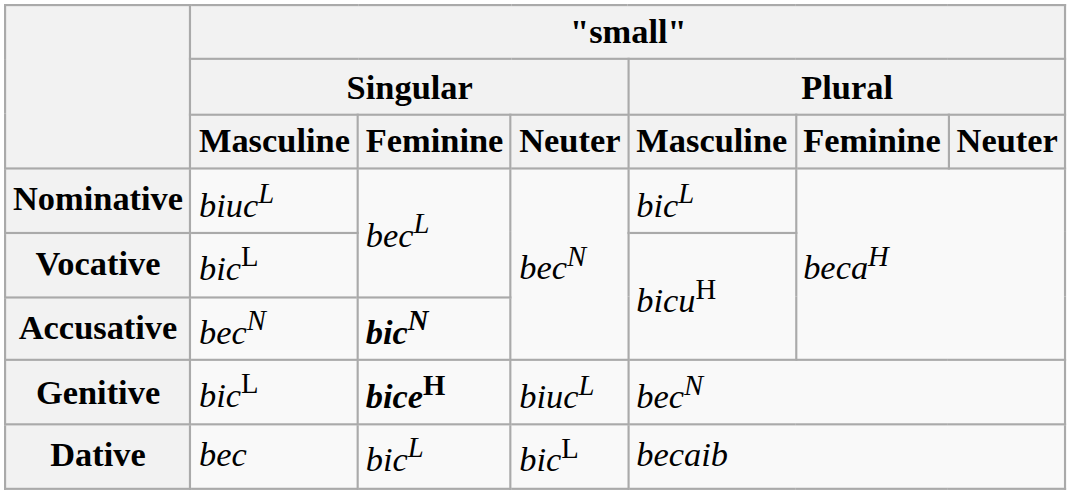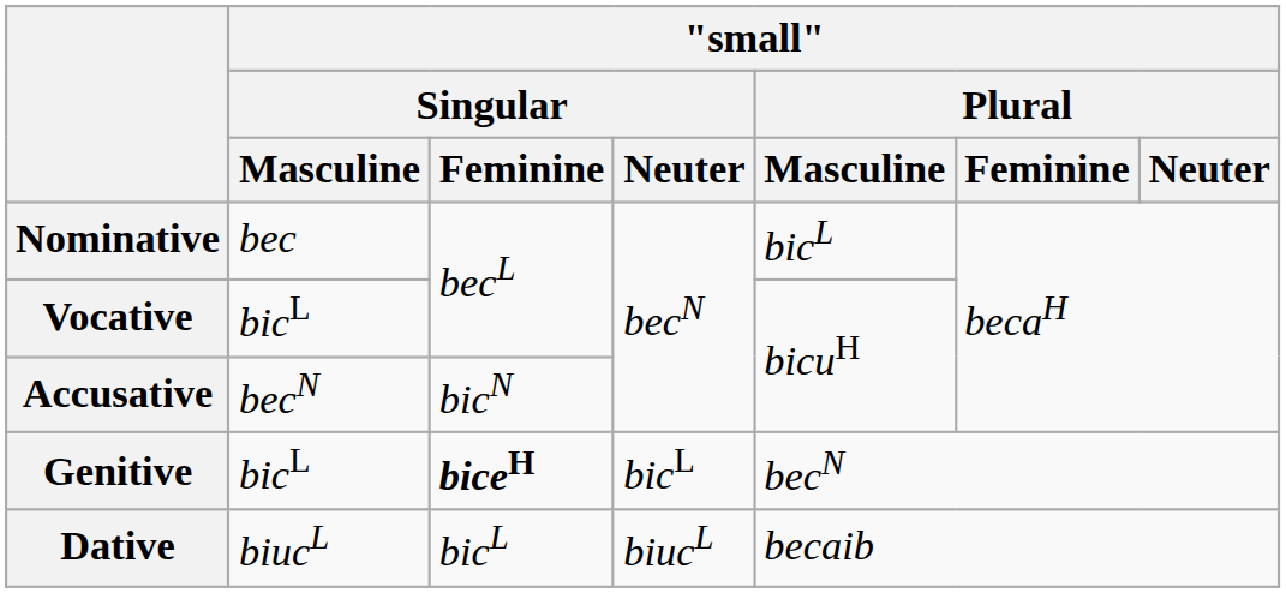Nominative | "small" / Singular / Masculine: biucL -> bec
Accusative | "small" / Singular / Feminine: bold -> normal
Genitive | "small" / Singular / Neuter: biucL -> bicL
Dative | "small" / Singular / Masculine: bec -> biucL
Dative | "small" / Singular / Neuter: bicL -> biucL
